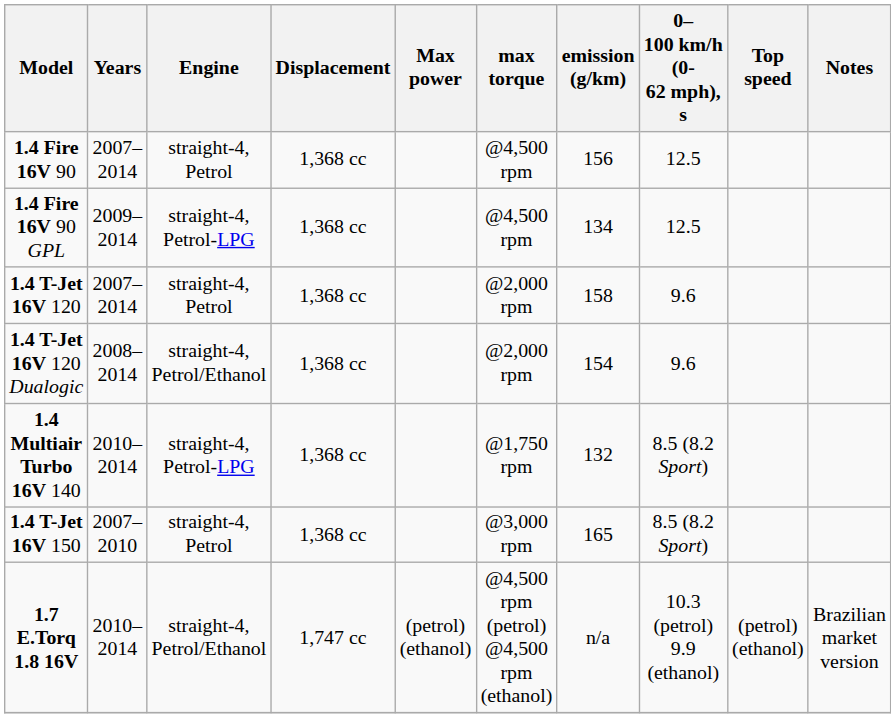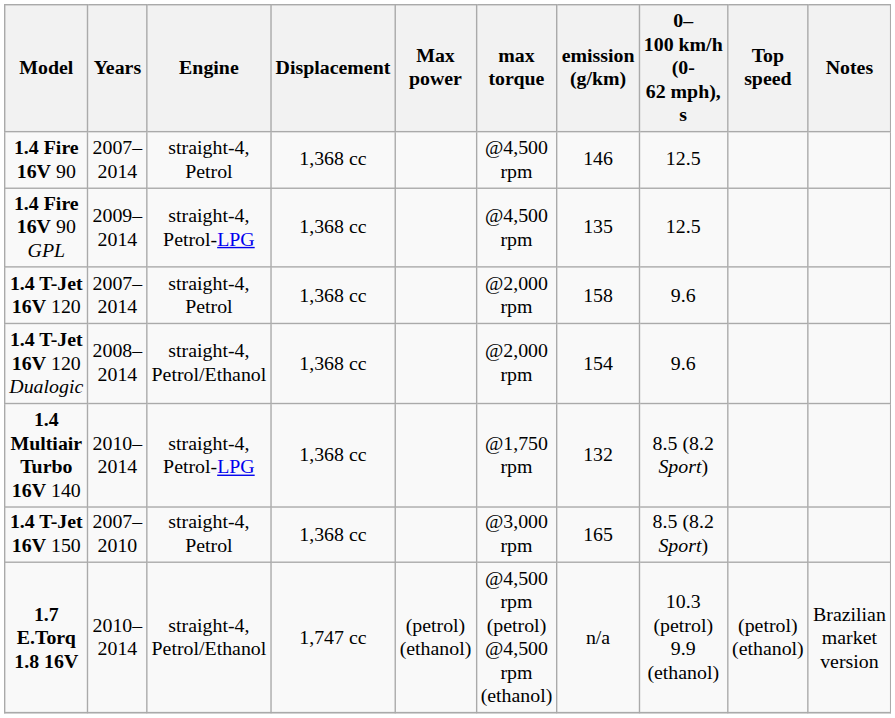1.4 Fire 16V 90 | emission (g/km): 156 -> 146
1.4 Fire 16V 90 GPL | emission (g/km): 134 -> 135
